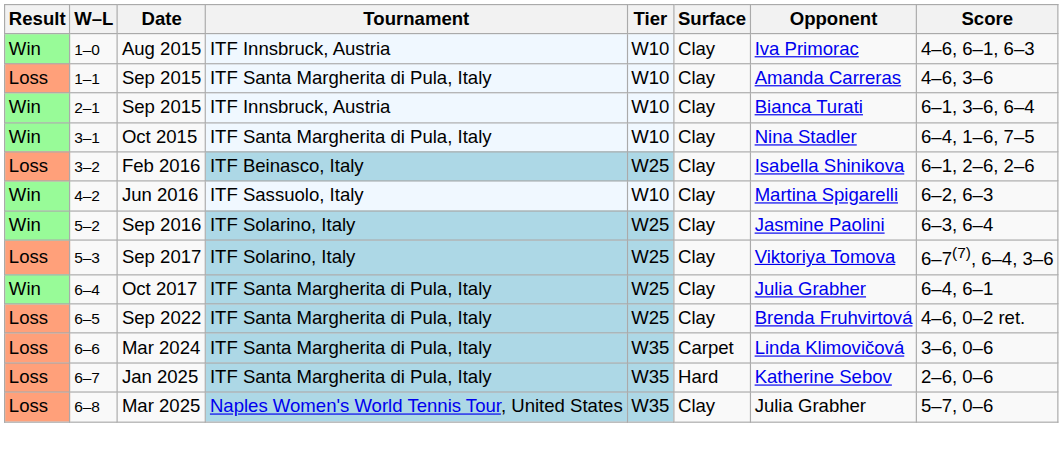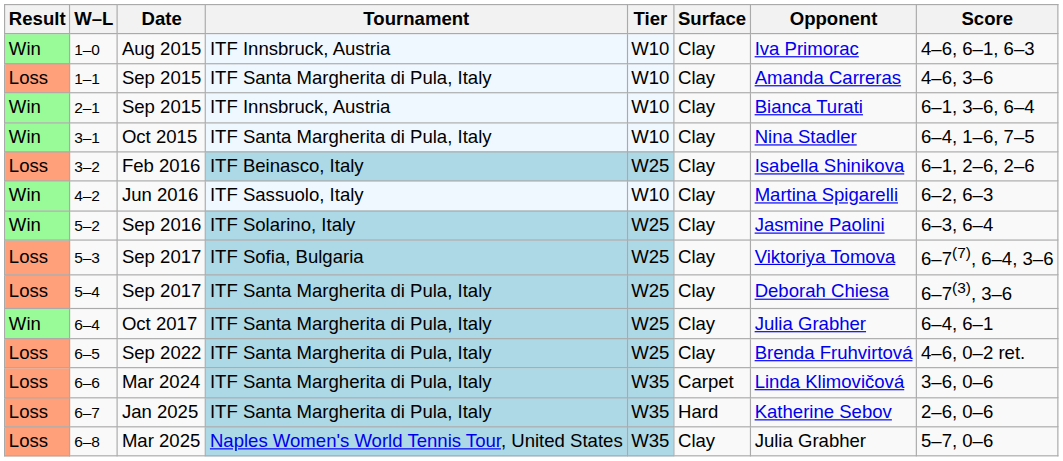5–3 | Tournament: ITF Solarino, Italy -> ITF Sofia, Bulgaria
+ row: Loss | 5–4 | Sep 2017 | ITF Santa Margherita di Pula, Italy | W25 | Clay | Deborah Chiesa | 6–7(3), 3–6
